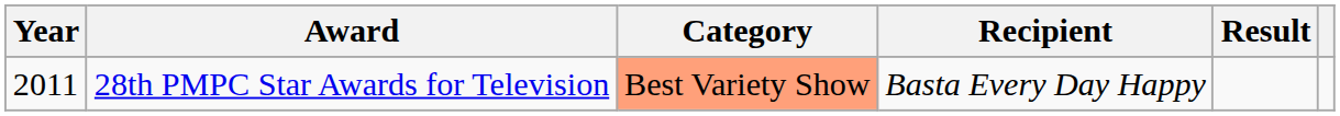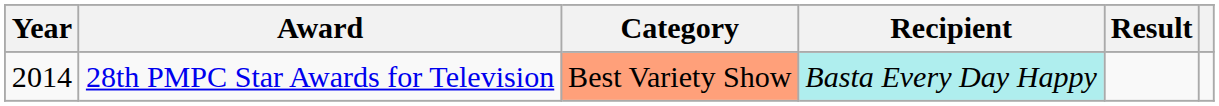28th PMPC Star Awards for Television | Year: 2011 -> 2014
28th PMPC Star Awards for Television | Recipient: no background -> paleturquoise background
